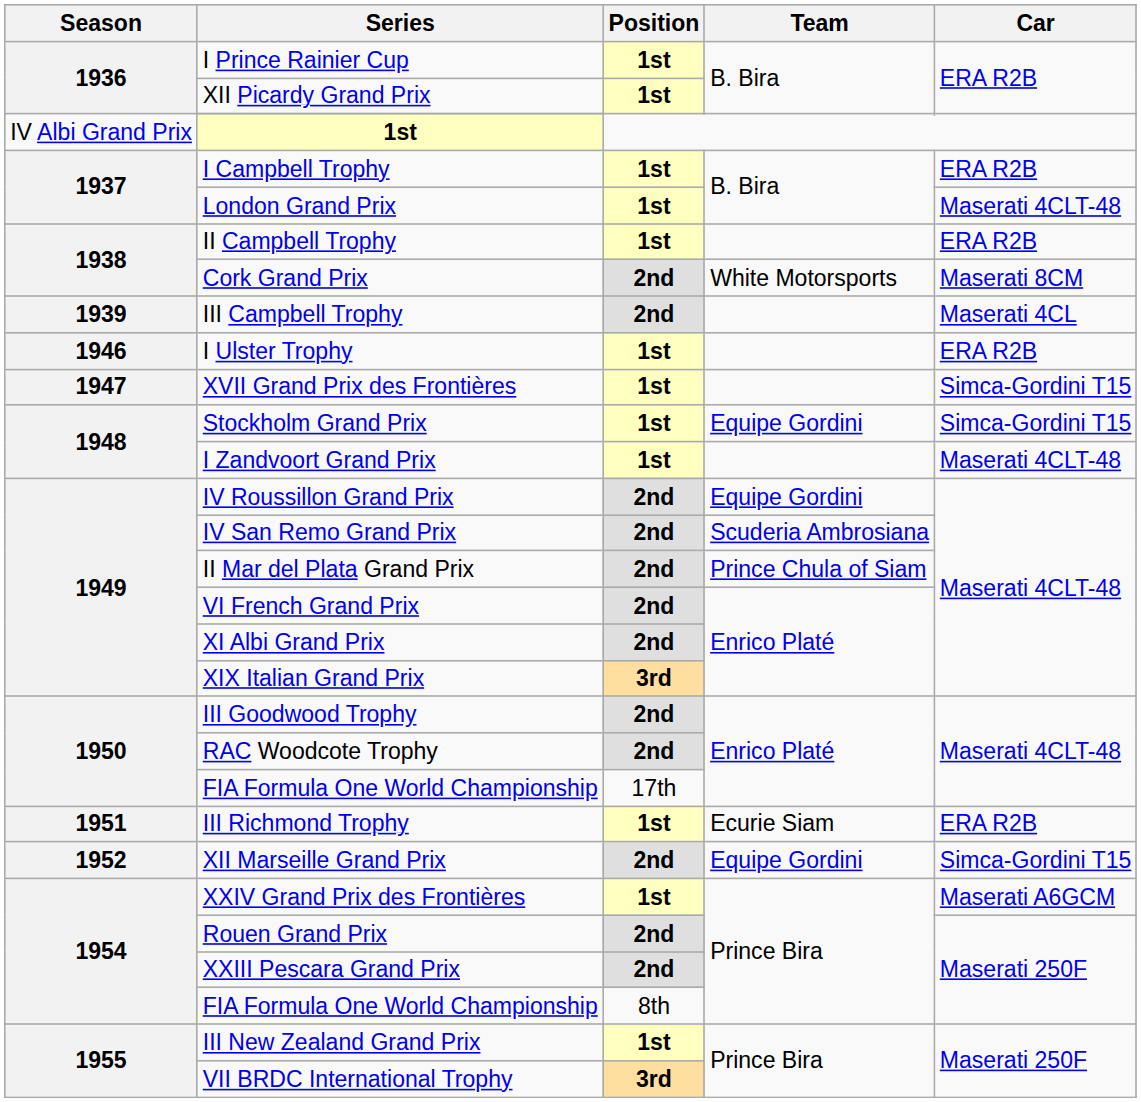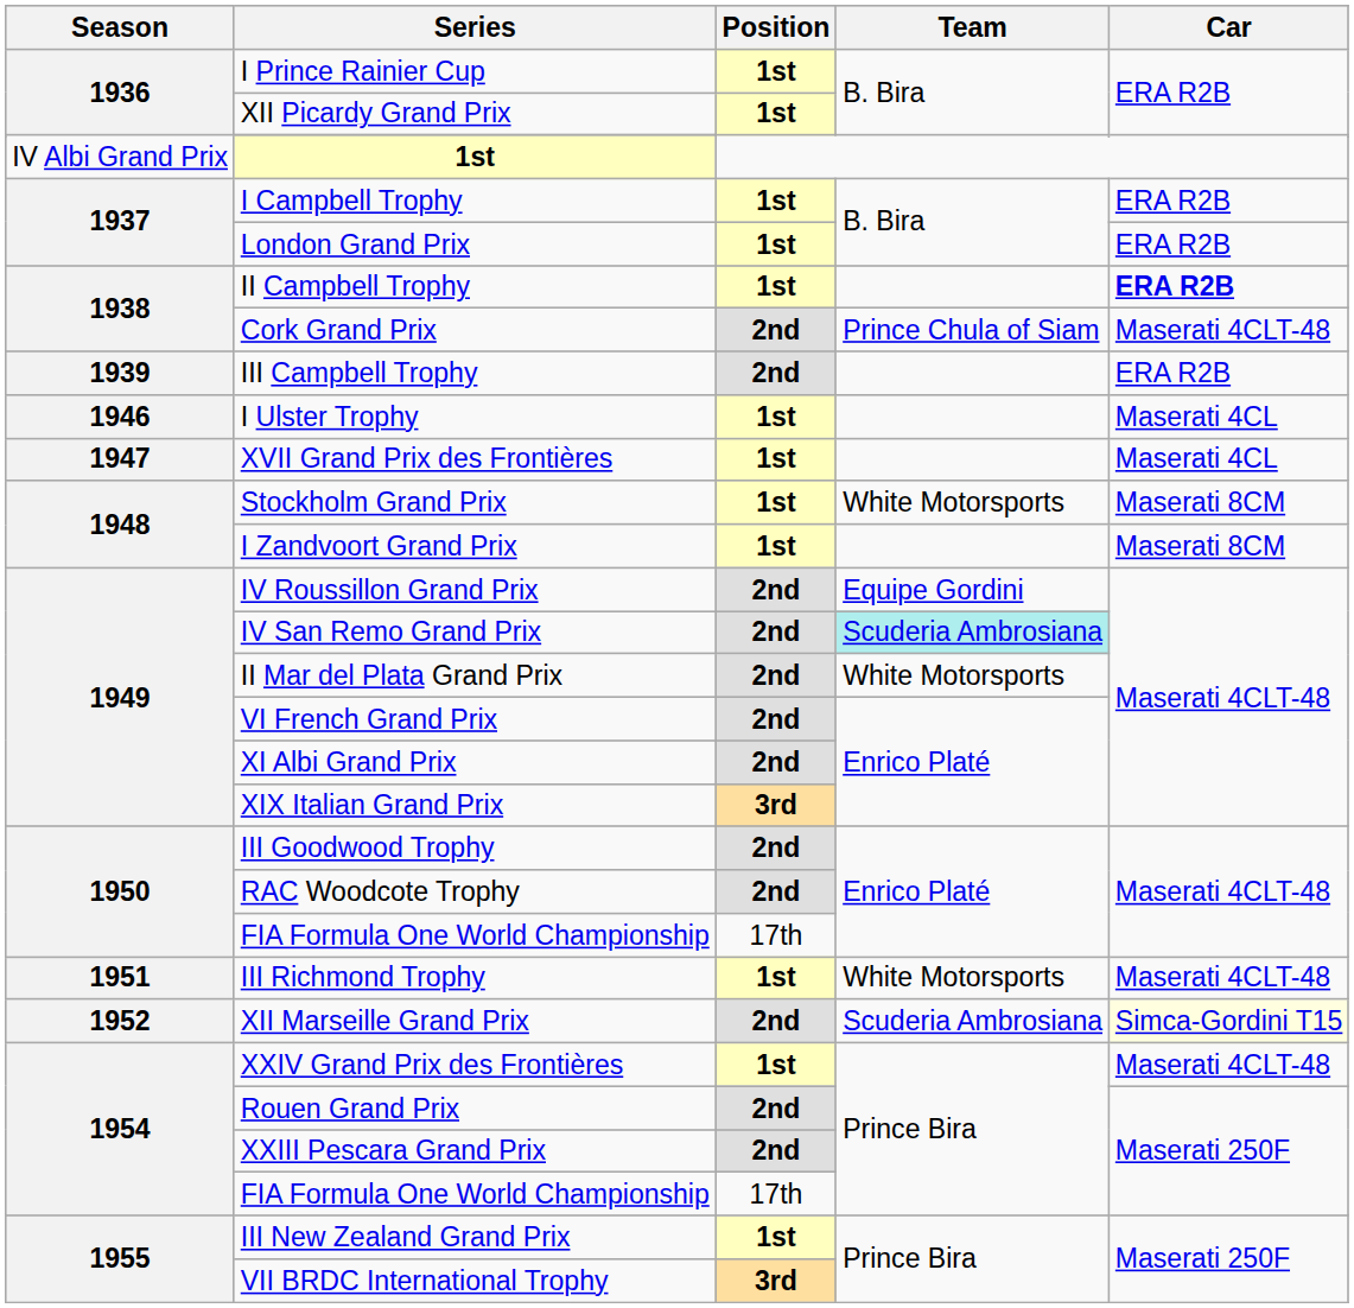London Grand Prix | Car: Maserati 4CLT-48 -> ERA R2B
II Campbell Trophy | Car: normal -> bold
Cork Grand Prix | Team: White Motorsports -> Prince Chula of Siam
Cork Grand Prix | Car: Maserati 8CM -> Maserati 4CLT-48
III Campbell Trophy | Car: Maserati 4CL -> ERA R2B
I Ulster Trophy | Car: ERA R2B -> Maserati 4CL
XVII Grand Prix des Frontières | Car: Simca-Gordini T15 -> Maserati 4CL
Stockholm Grand Prix | Team: Equipe Gordini -> White Motorsports
Stockholm Grand Prix | Car: Simca-Gordini T15 -> Maserati 8CM
I Zandvoort Grand Prix | Car: Maserati 4CLT-48 -> Maserati 8CM
IV San Remo Grand Prix | Team: no background -> paleturquoise background
II Mar del Plata Grand Prix | Team: Prince Chula of Siam -> White Motorsports
III Richmond Trophy | Team: Ecurie Siam -> White Motorsports
III Richmond Trophy | Car: ERA R2B -> Maserati 4CLT-48
XII Marseille Grand Prix | Team: Equipe Gordini -> Scuderia Ambrosiana
XII Marseille Grand Prix | Car: no background -> lightyellow background
XXIV Grand Prix des Frontières | Car: Maserati A6GCM -> Maserati 4CLT-48
1954 / FIA Formula One World Championship | Position: 8th -> 17th
